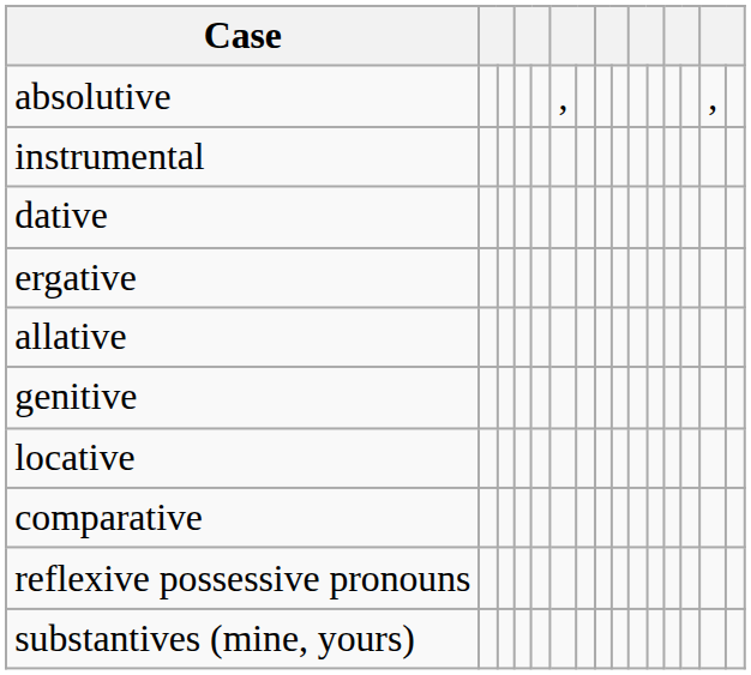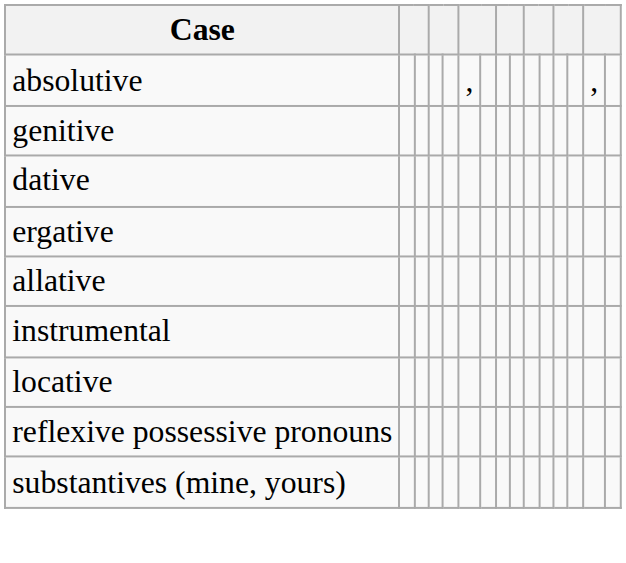rows swapped: genitive <-> instrumental
- row: comparative
